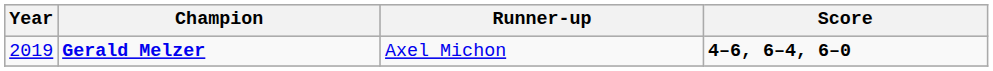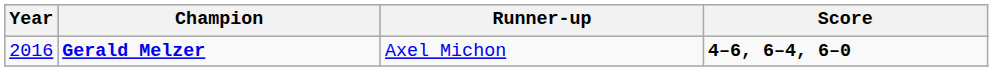Gerald Melzer | Year: 2019 -> 2016
